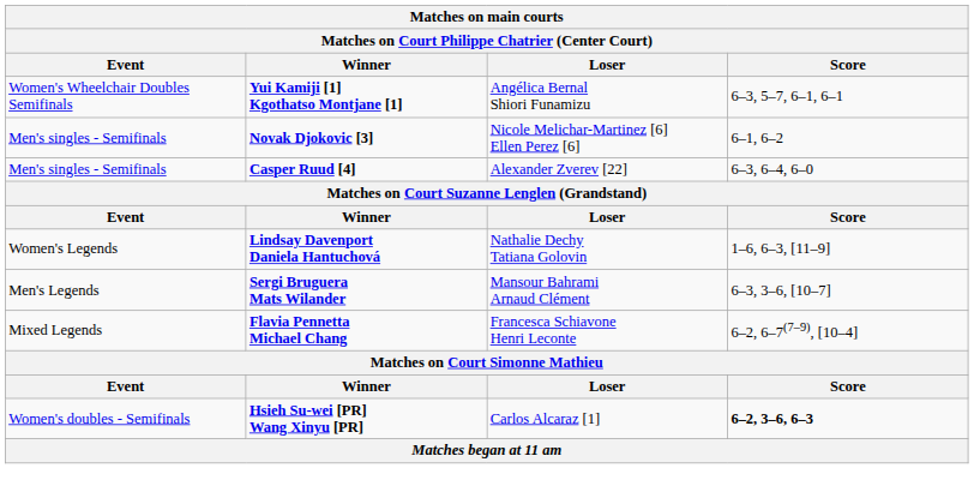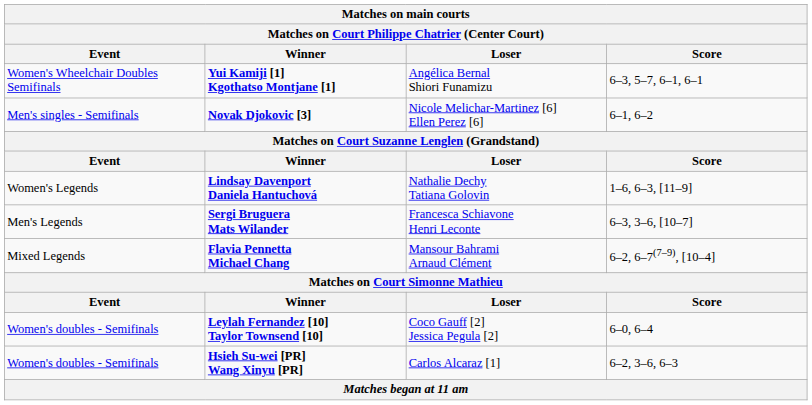- row: Men's singles - Semifinals | Casper Ruud [4] | Alexander Zverev [22] | 6–3, 6–4, 6–0
Sergi Bruguera Mats Wilander | Loser: Mansour Bahrami Arnaud Clément -> Francesca Schiavone Henri Leconte
Flavia Pennetta Michael Chang | Loser: Francesca Schiavone Henri Leconte -> Mansour Bahrami Arnaud Clément
+ row: Women's doubles - Semifinals | Leylah Fernandez [10] Taylor Townsend [10] | Coco Gauff [2] Jessica Pegula [2] | 6–0, 6–4
Hsieh Su-wei [PR] Wang Xinyu [PR] | Score: bold -> normal
